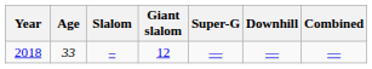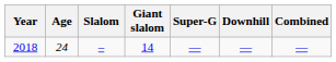2018 | Age: 33 -> 24
2018 | Giant slalom: 12 -> 14
